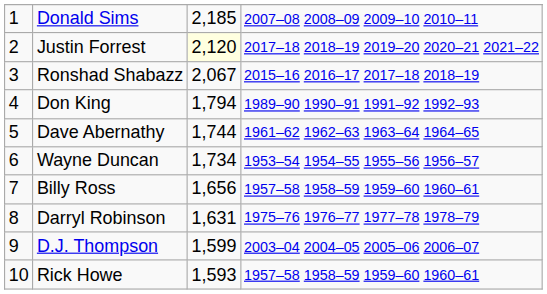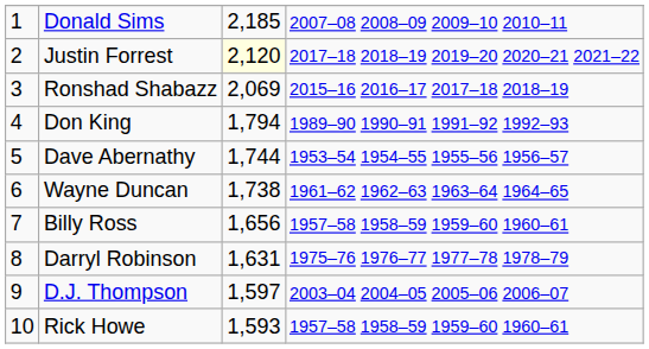Ronshad Shabazz | column 3: 2,067 -> 2,069
Dave Abernathy | column 4: 1961–62 1962–63 1963–64 1964–65 -> 1953–54 1954–55 1955–56 1956–57
Wayne Duncan | column 3: 1,734 -> 1,738
Wayne Duncan | column 4: 1953–54 1954–55 1955–56 1956–57 -> 1961–62 1962–63 1963–64 1964–65
D.J. Thompson | column 3: 1,599 -> 1,597
